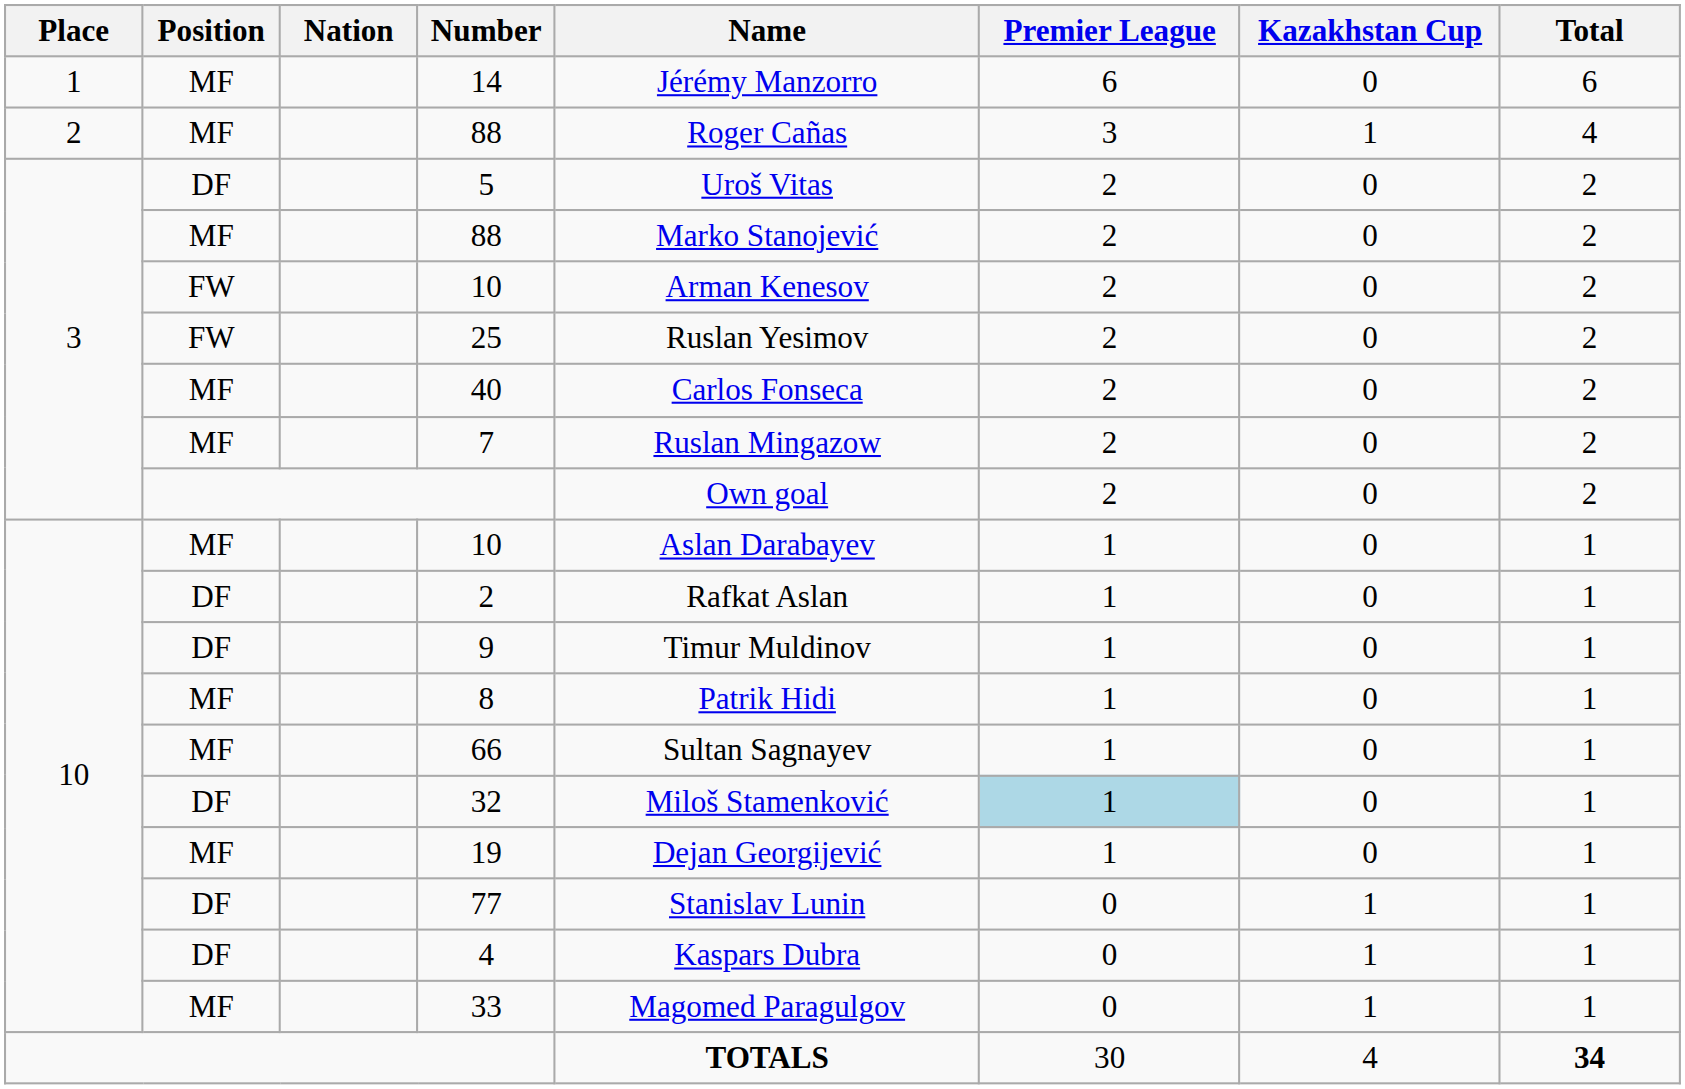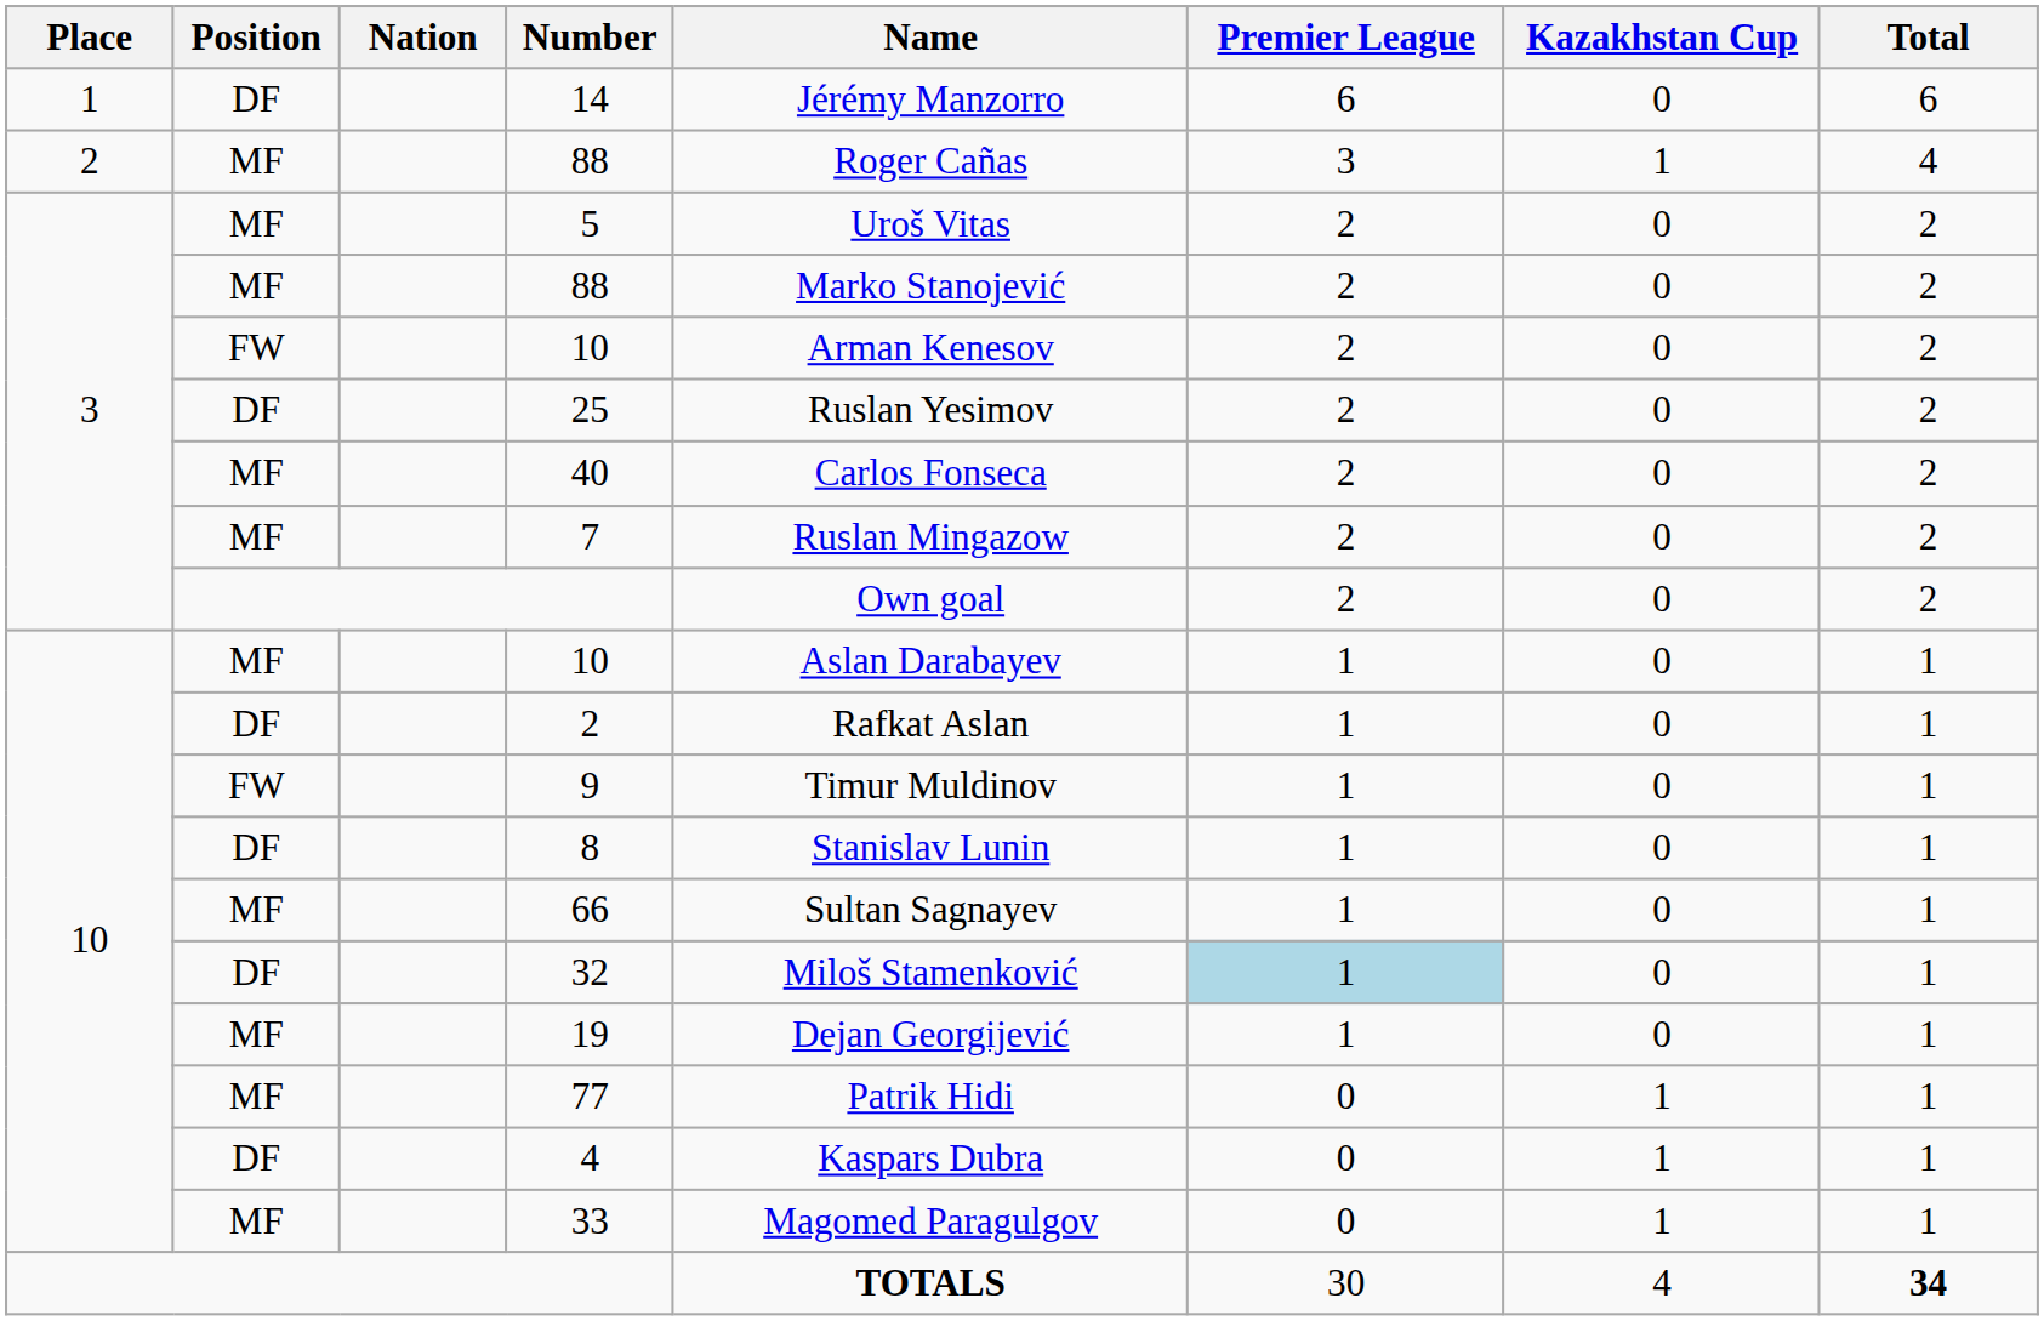14 | Position: MF -> DF
5 | Position: DF -> MF
25 | Position: FW -> DF
9 | Position: DF -> FW
8 | Position: MF -> DF
8 | Name: Patrik Hidi -> Stanislav Lunin
77 | Position: DF -> MF
77 | Name: Stanislav Lunin -> Patrik Hidi
